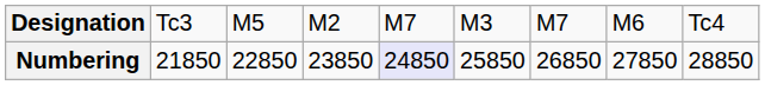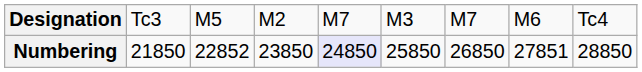Numbering | column 3: 22850 -> 22852
Numbering | column 8: 27850 -> 27851
